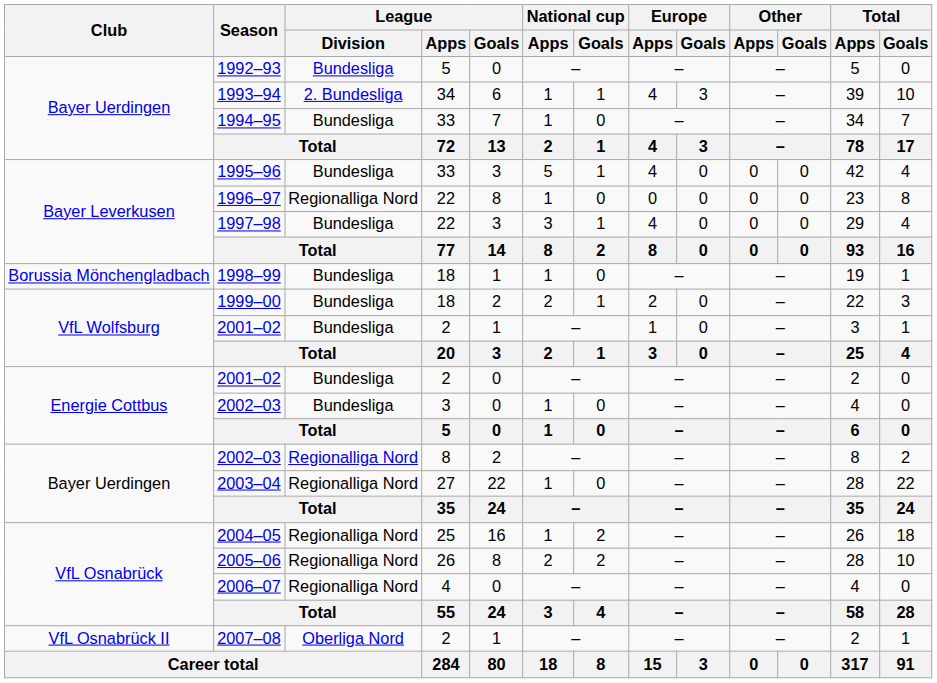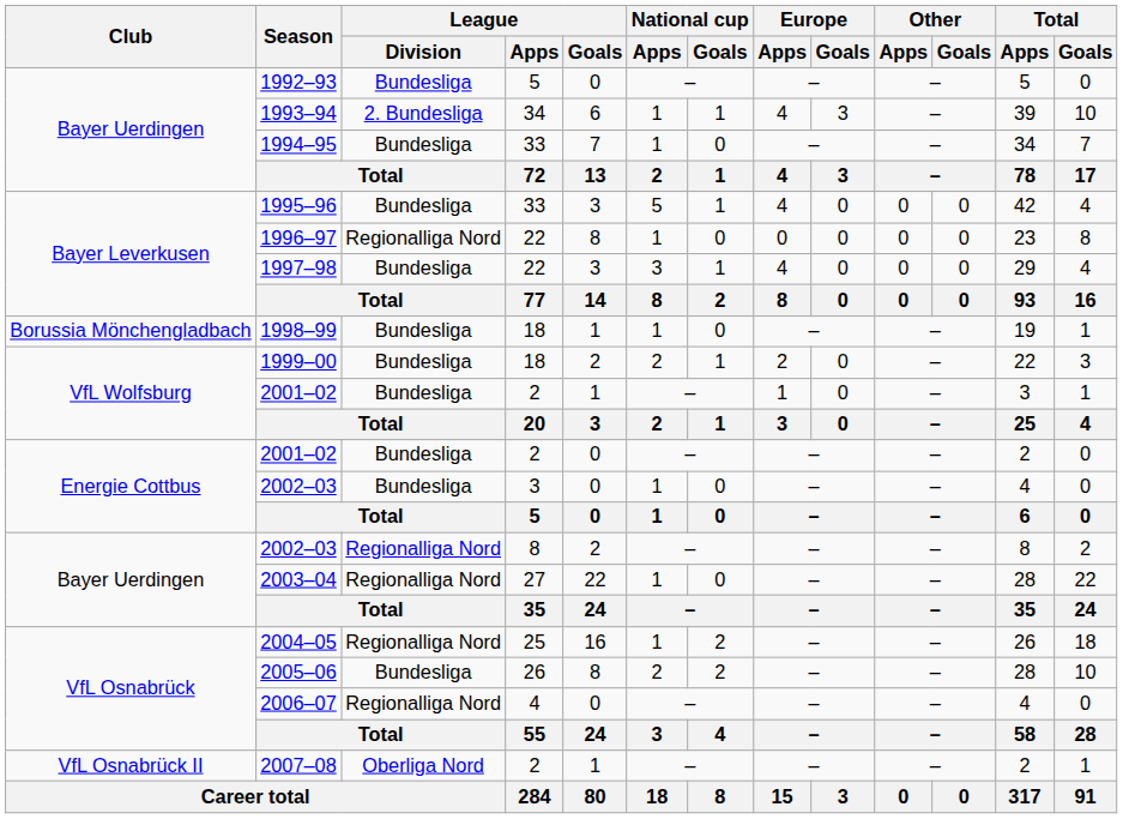2005–06 | League / Division: Regionalliga Nord -> Bundesliga
